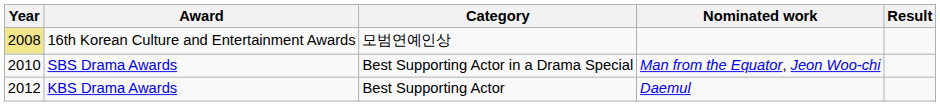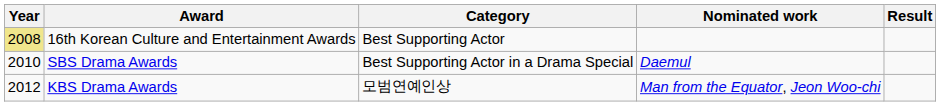16th Korean Culture and Entertainment Awards | Category: 모범연예인상 -> Best Supporting Actor
SBS Drama Awards | Nominated work: Man from the Equator, Jeon Woo-chi -> Daemul
KBS Drama Awards | Category: Best Supporting Actor -> 모범연예인상
KBS Drama Awards | Nominated work: Daemul -> Man from the Equator, Jeon Woo-chi
